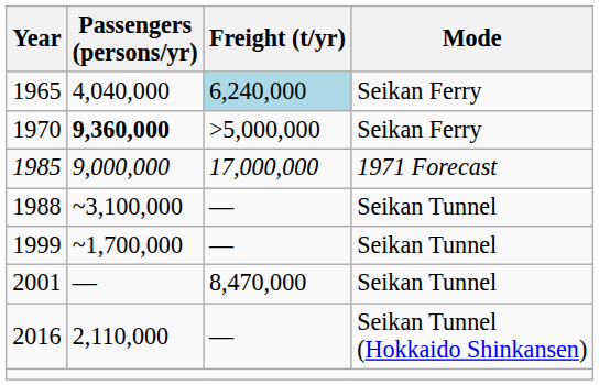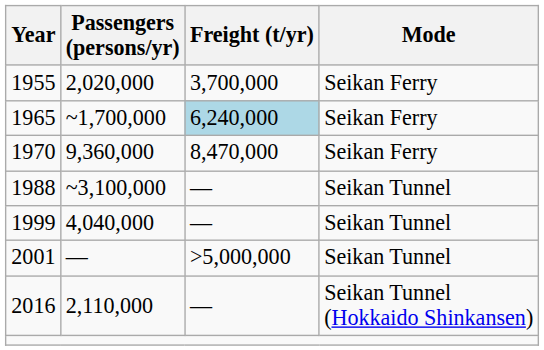+ row: 1955 | 2,020,000 | 3,700,000 | Seikan Ferry
1965 | Passengers (persons/yr): 4,040,000 -> ~1,700,000
1970 | Passengers (persons/yr): bold -> normal
1970 | Freight (t/yr): >5,000,000 -> 8,470,000
- row: 1985 | 9,000,000 | 17,000,000 | 1971 Forecast
1999 | Passengers (persons/yr): ~1,700,000 -> 4,040,000
2001 | Freight (t/yr): 8,470,000 -> >5,000,000
